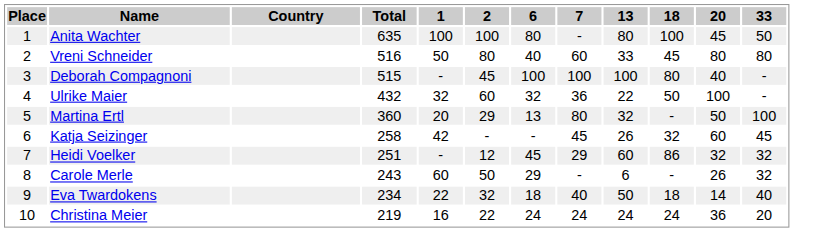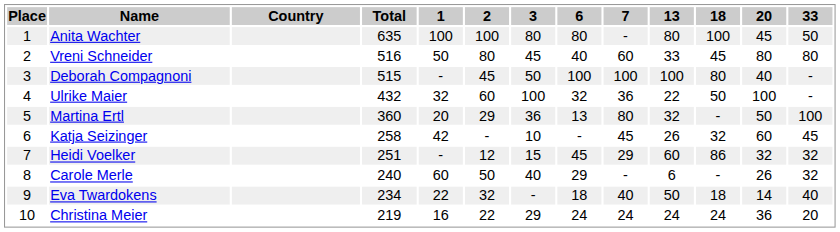+ column: 3 | 80 | 45 | 50 | 100 | 36 | 10 | 15 | 40 | - | 29
Carole Merle | Total: 243 -> 240
